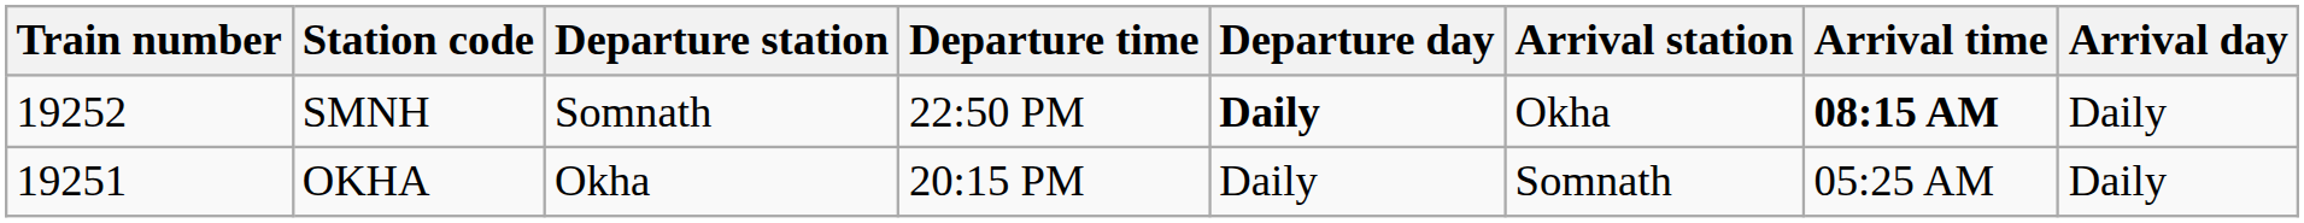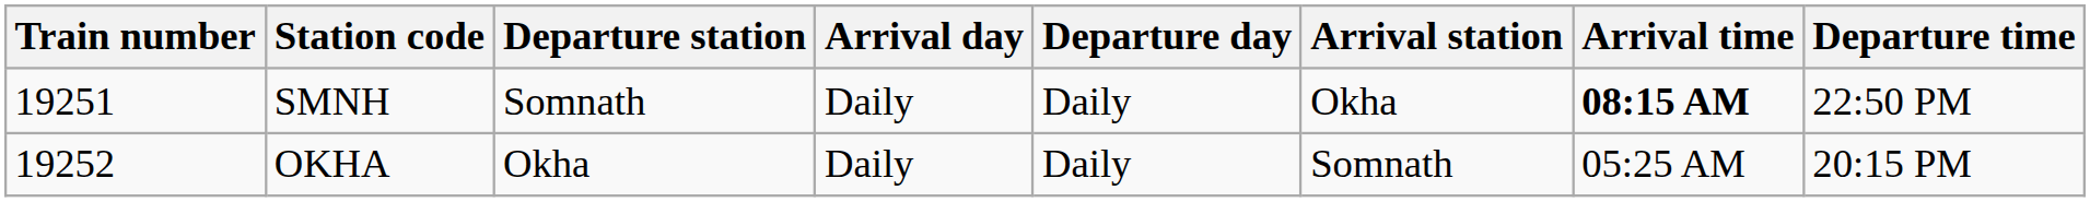columns swapped: Departure time <-> Arrival day
SMNH | Train number: 19252 -> 19251
SMNH | Departure day: bold -> normal
OKHA | Train number: 19251 -> 19252
